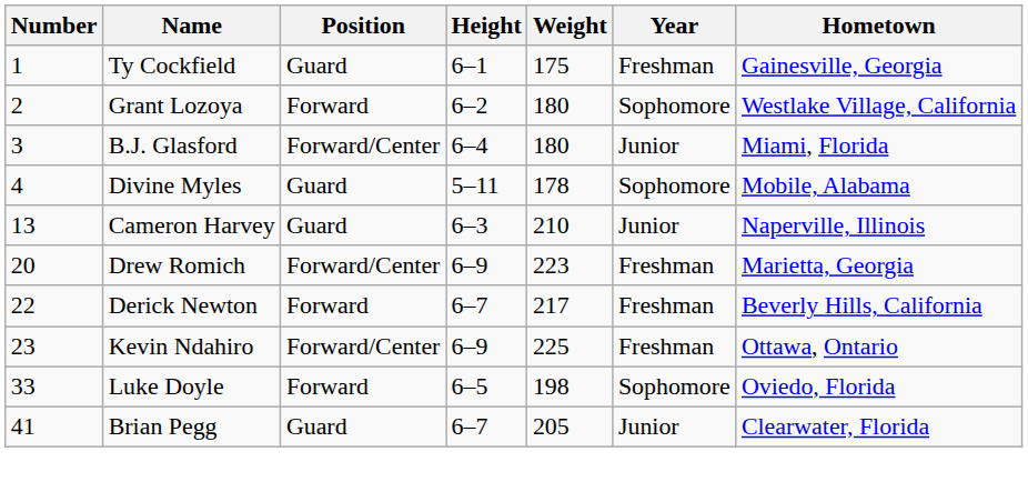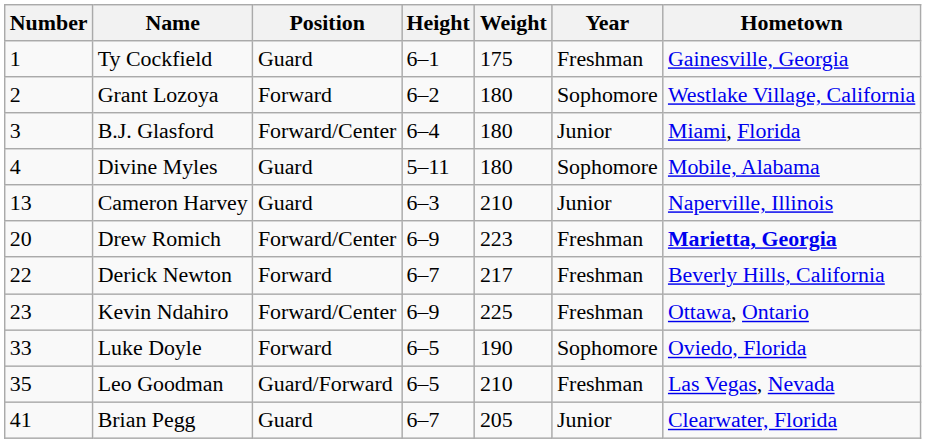Divine Myles | Weight: 178 -> 180
Drew Romich | Hometown: normal -> bold
Luke Doyle | Weight: 198 -> 190
+ row: 35 | Leo Goodman | Guard/Forward | 6–5 | 210 | Freshman | Las Vegas, Nevada
